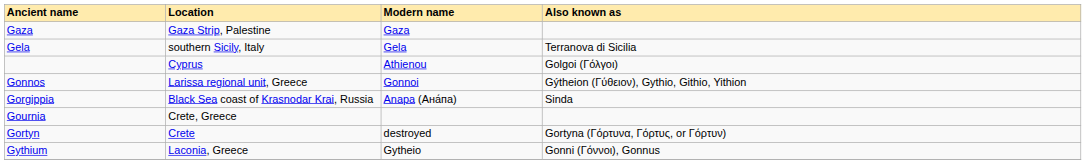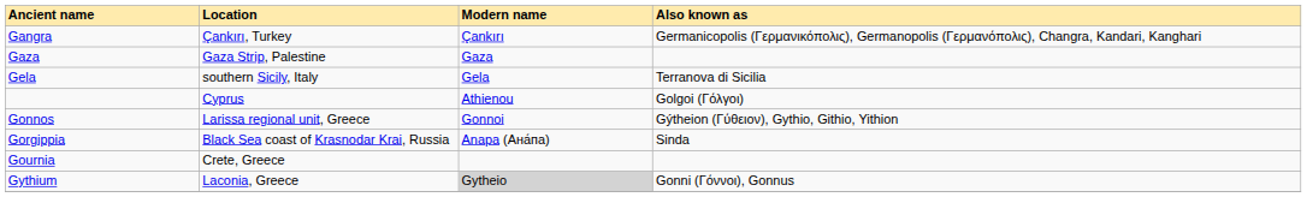+ row: Gangra | Çankırı, Turkey | Çankırı | Germanicopolis (Γερμανικόπολις), Germanopolis (Γερμανόπολις), Changra, Kandari, Kanghari
- row: Gortyn | Crete | destroyed | Gortyna (Γόρτυνα, Γόρτυς, or Γόρτυν)
Gythium | Modern name: no background -> lightgrey background
